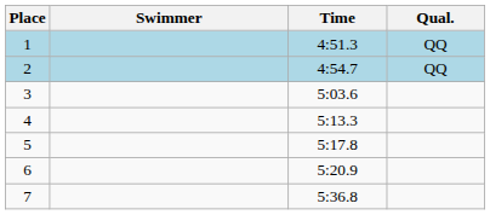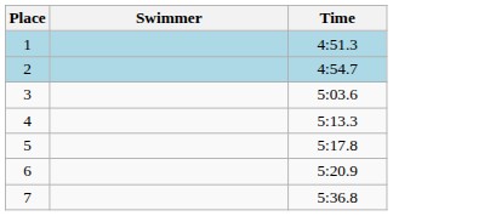- column: Qual. | QQ | QQ
